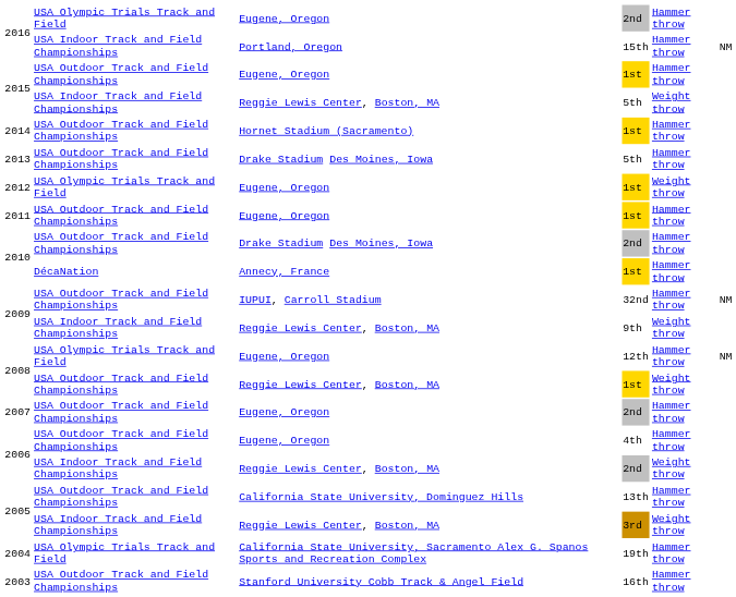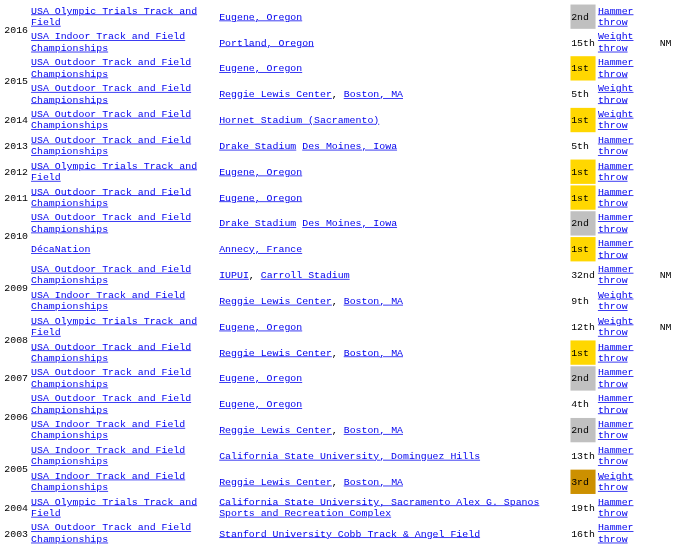2016 / 15th | column 5: Hammer throw -> Weight throw
2015 / 5th | column 2: USA Indoor Track and Field Championships -> USA Outdoor Track and Field Championships
2014 | column 5: Hammer throw -> Weight throw
2012 | column 5: Weight throw -> Hammer throw
2008 / 12th | column 5: Hammer throw -> Weight throw
2008 / 1st | column 5: Weight throw -> Hammer throw
2006 / 2nd | column 5: Weight throw -> Hammer throw
2005 / 13th | column 2: USA Outdoor Track and Field Championships -> USA Indoor Track and Field Championships
